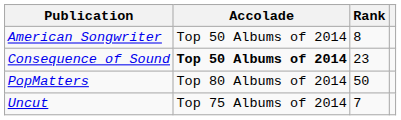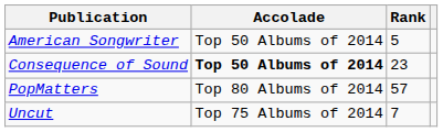American Songwriter | Rank: 8 -> 5
PopMatters | Rank: 50 -> 57
